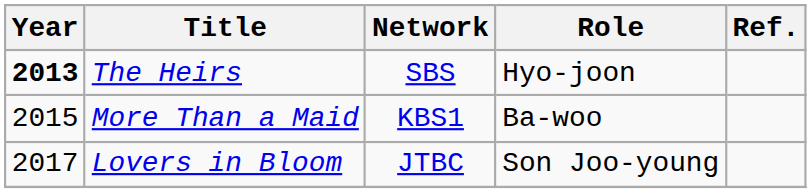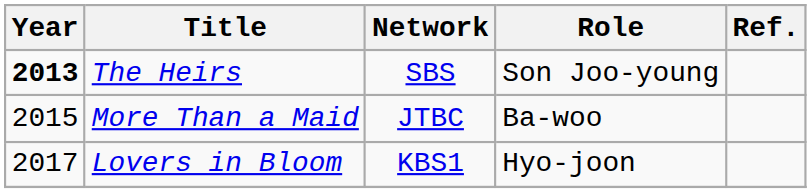The Heirs | Role: Hyo-joon -> Son Joo-young
More Than a Maid | Network: KBS1 -> JTBC
Lovers in Bloom | Network: JTBC -> KBS1
Lovers in Bloom | Role: Son Joo-young -> Hyo-joon
